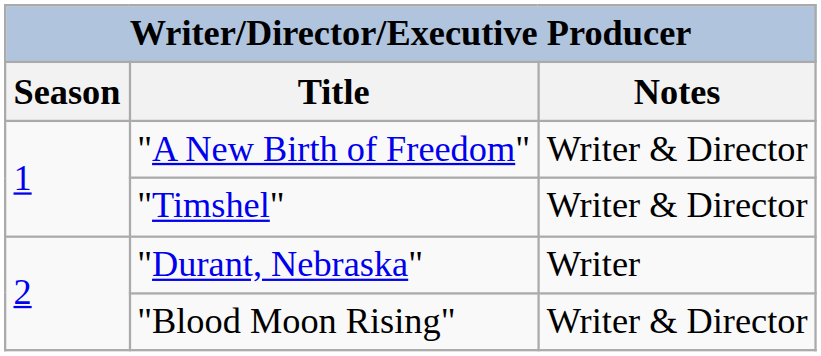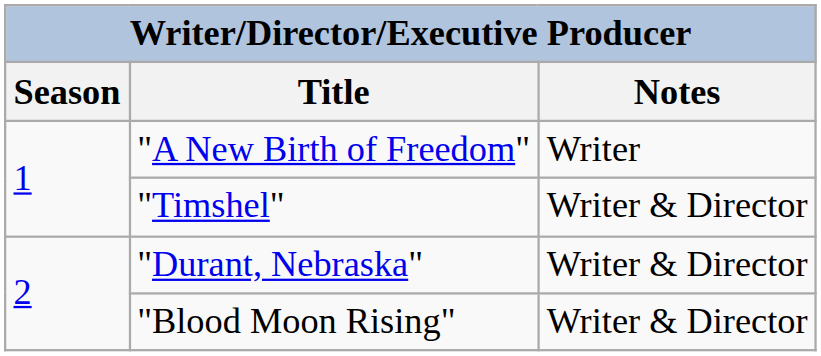"A New Birth of Freedom" | Notes: Writer & Director -> Writer
"Durant, Nebraska" | Notes: Writer -> Writer & Director
